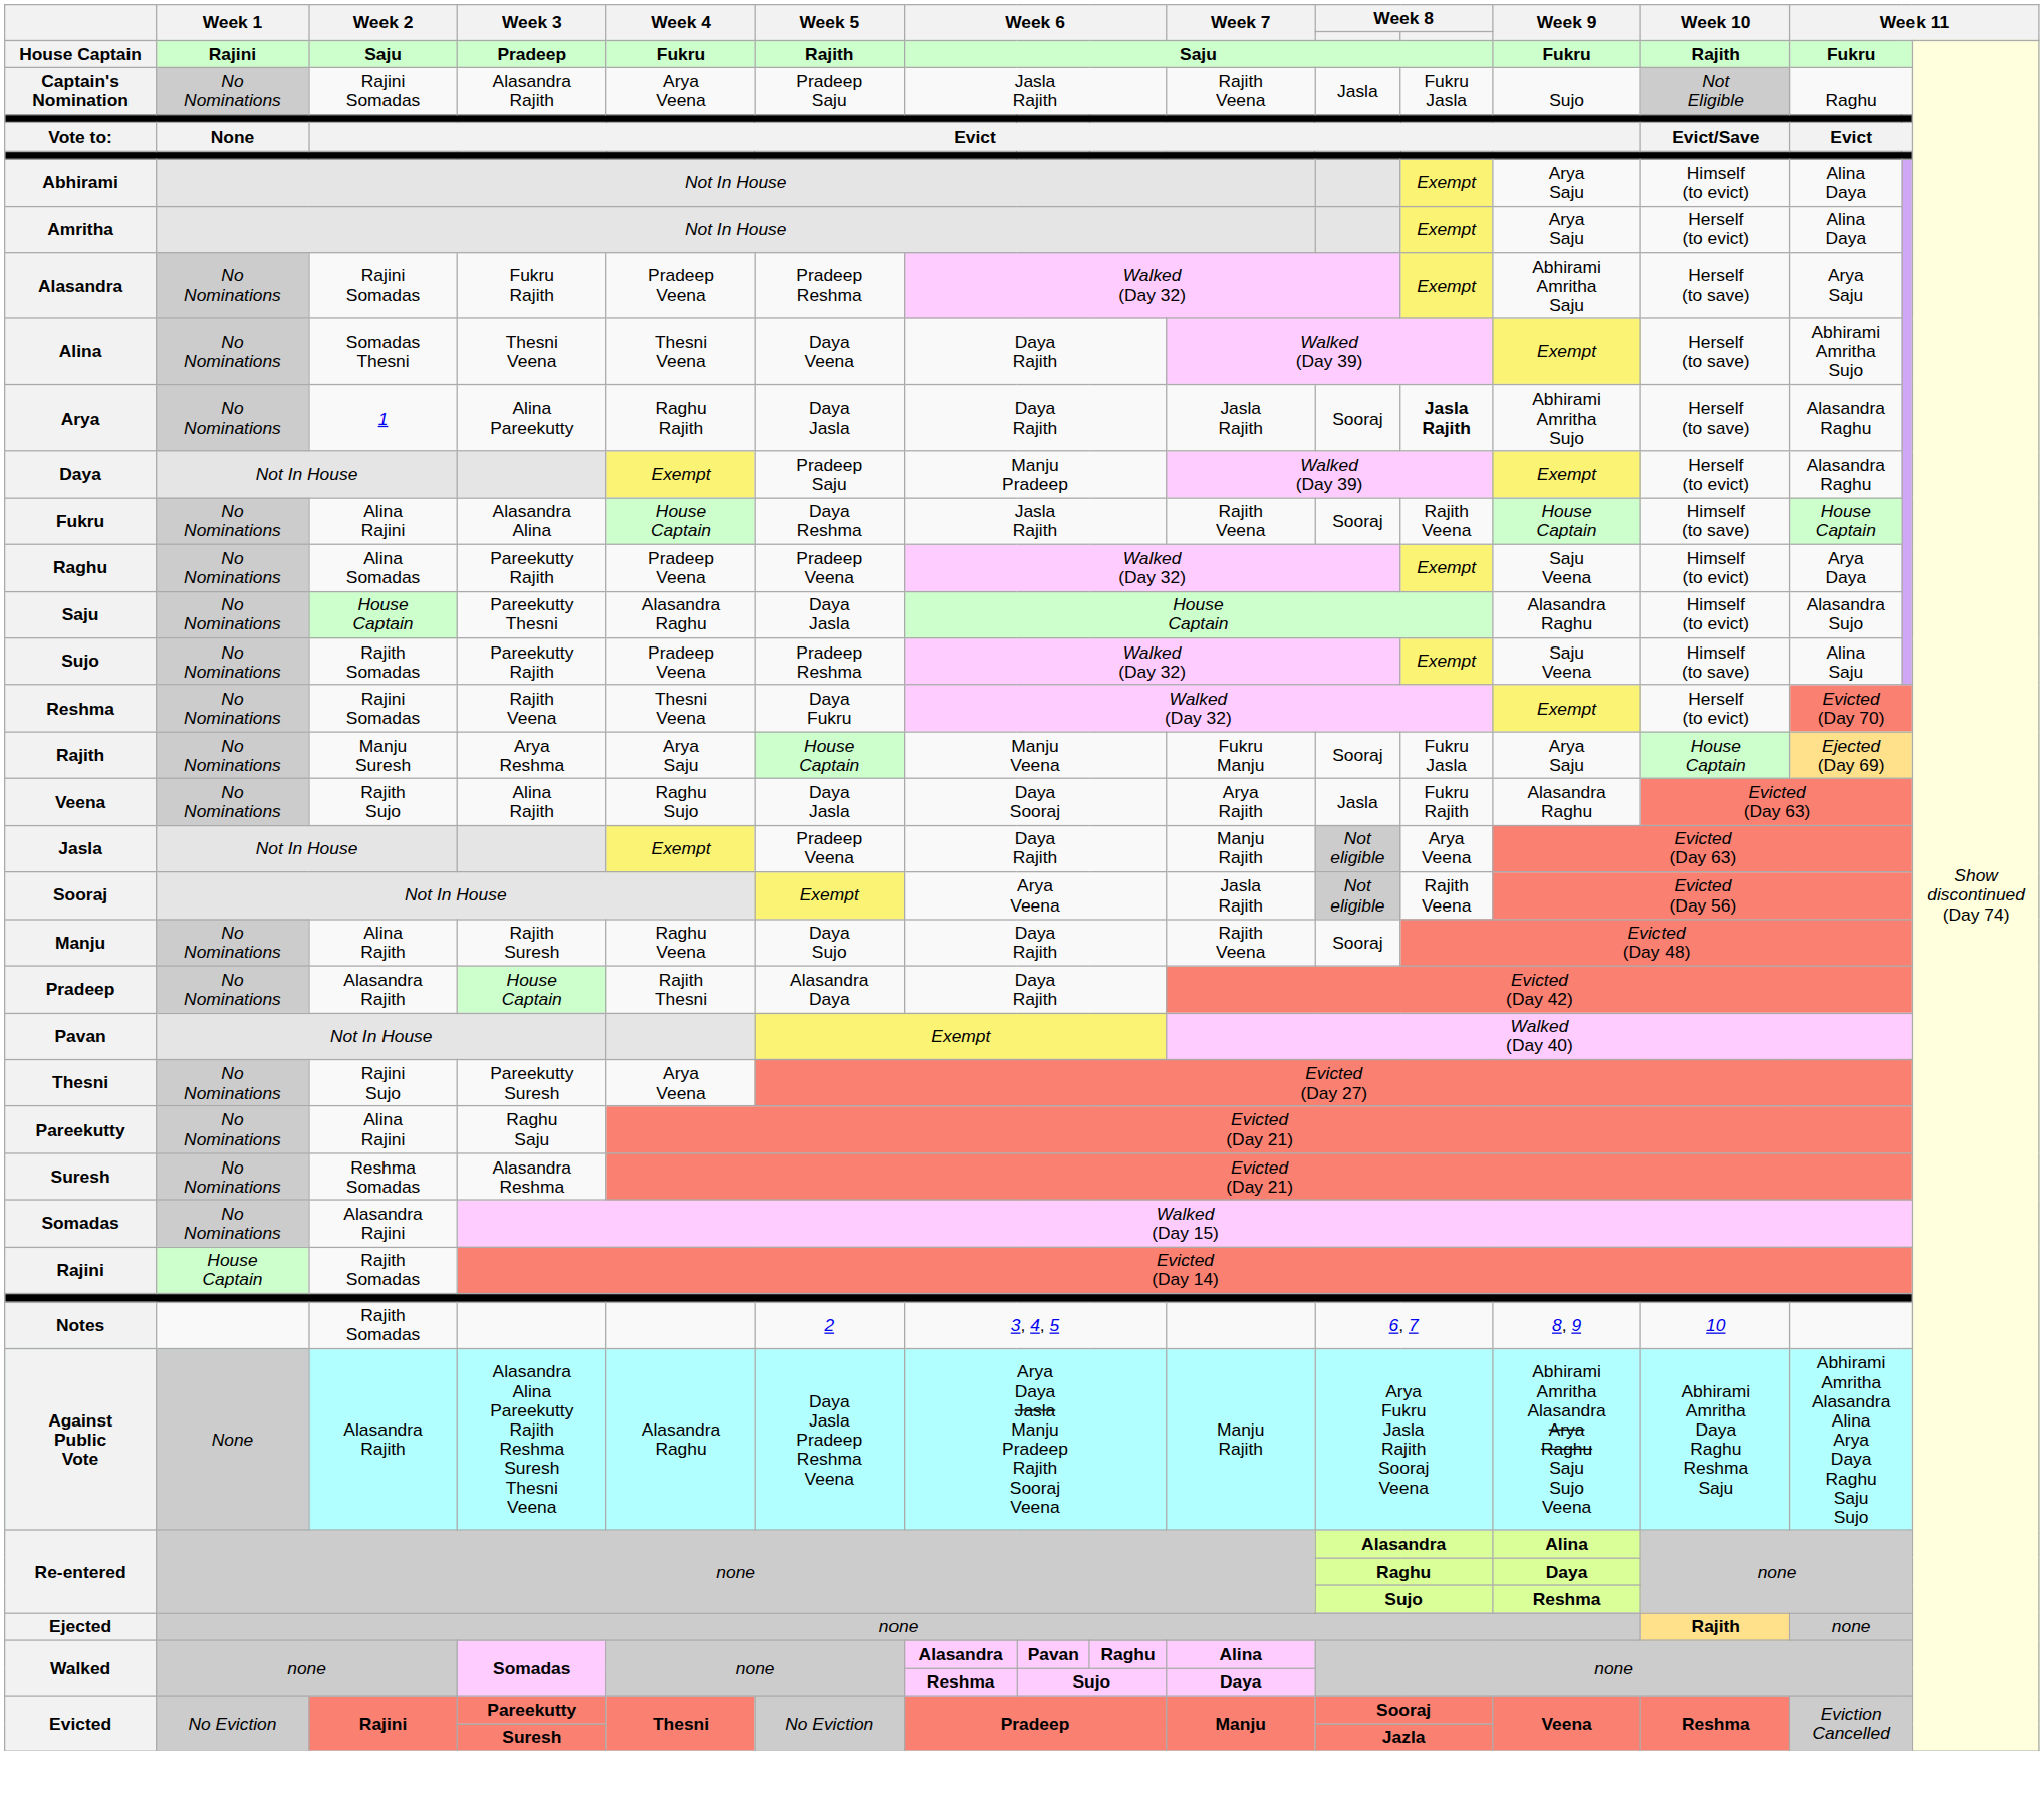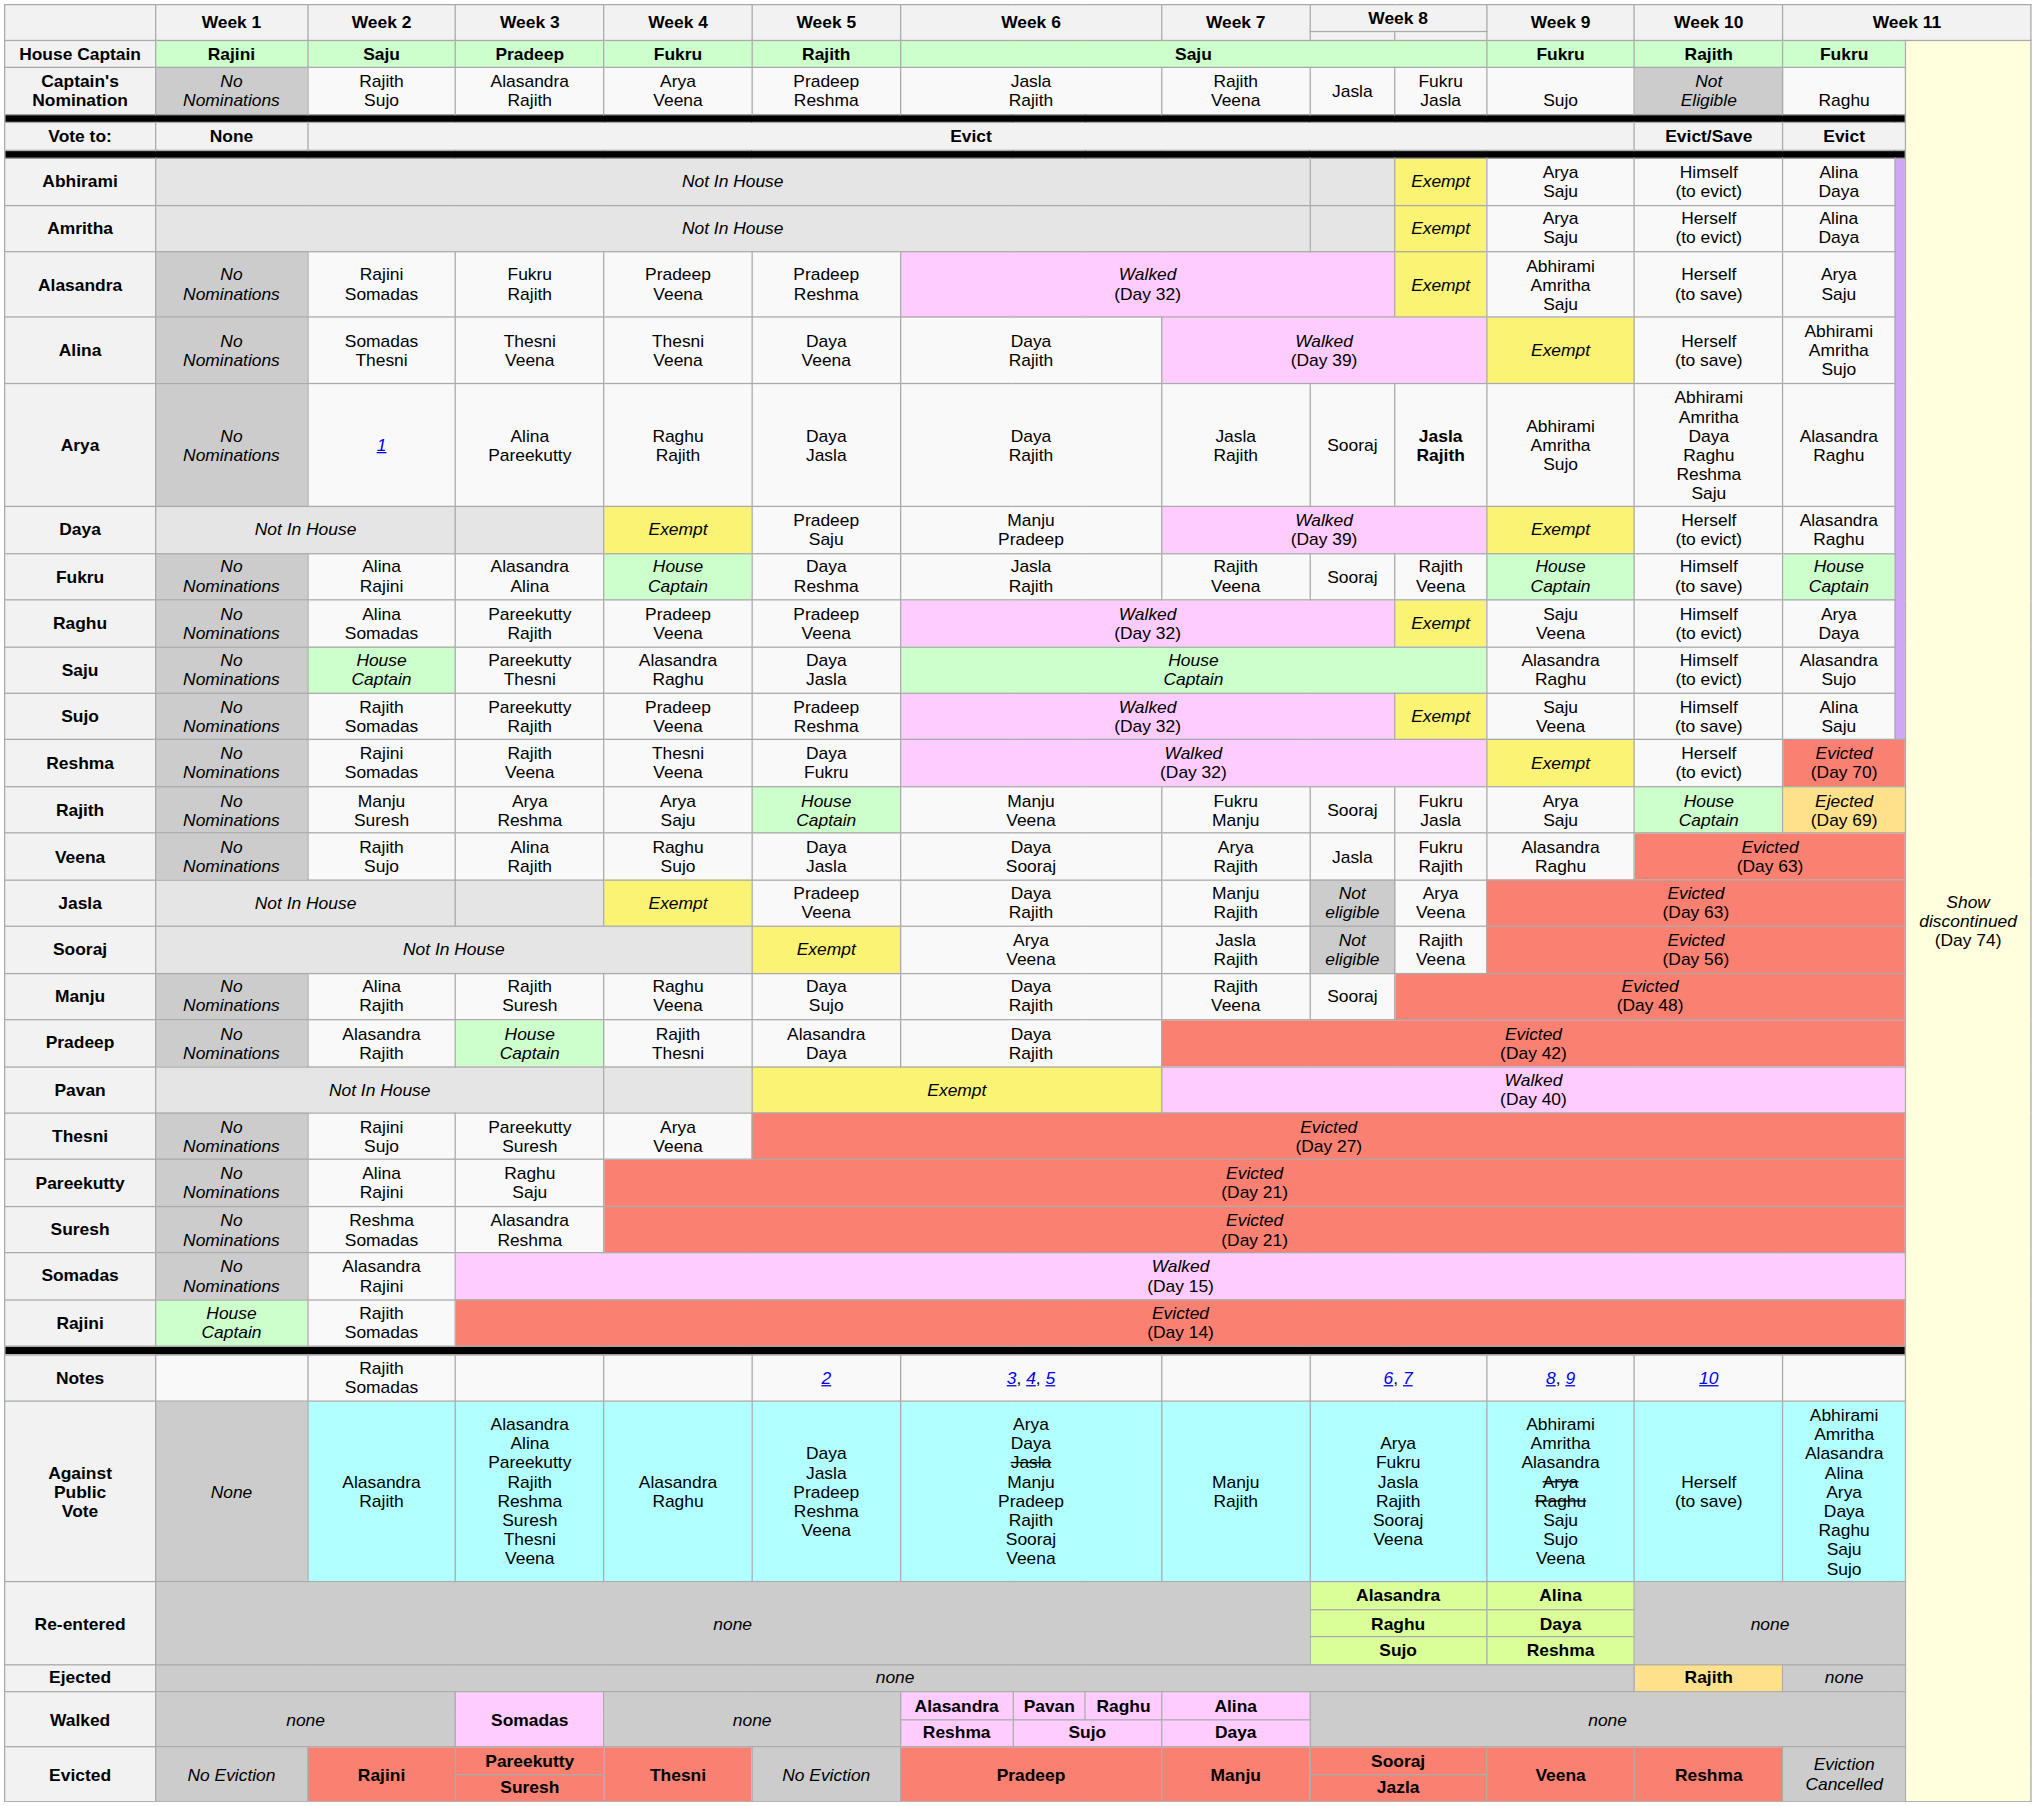Captain's Nomination | Week 2: Rajini Somadas -> Rajith Sujo
Captain's Nomination | Week 5: Pradeep Saju -> Pradeep Reshma
Arya | Week 10: Herself (to save) -> Abhirami Amritha Daya Raghu Reshma Saju
Against Public Vote | Week 10: Abhirami Amritha Daya Raghu Reshma Saju -> Herself (to save)
